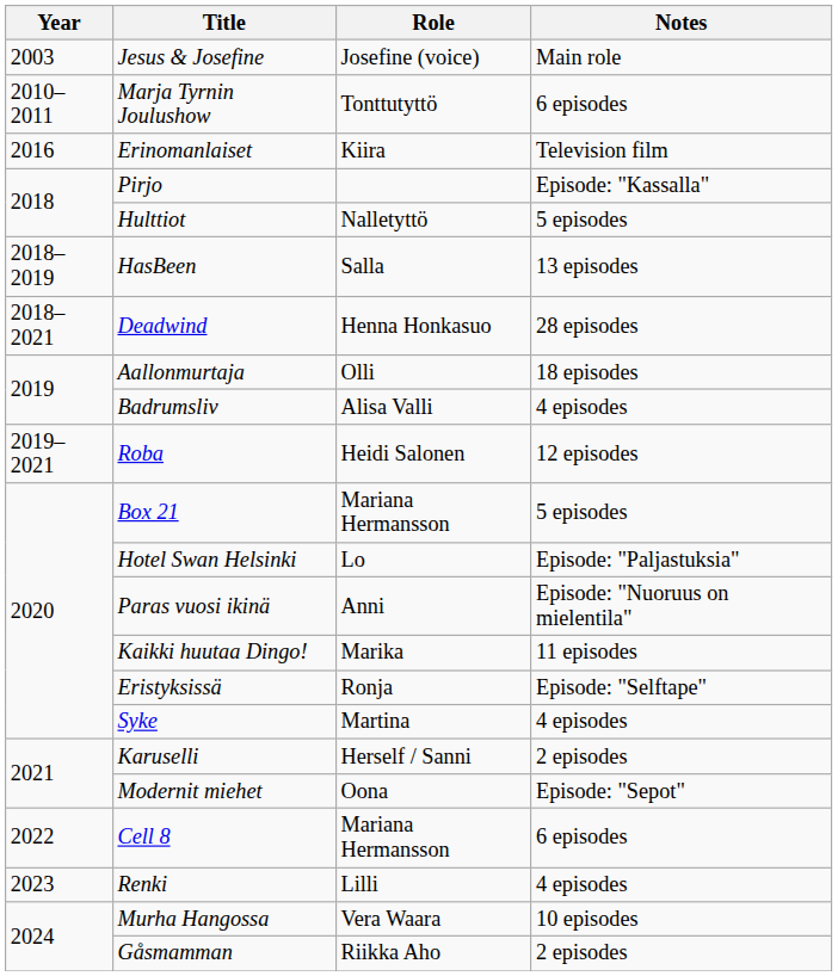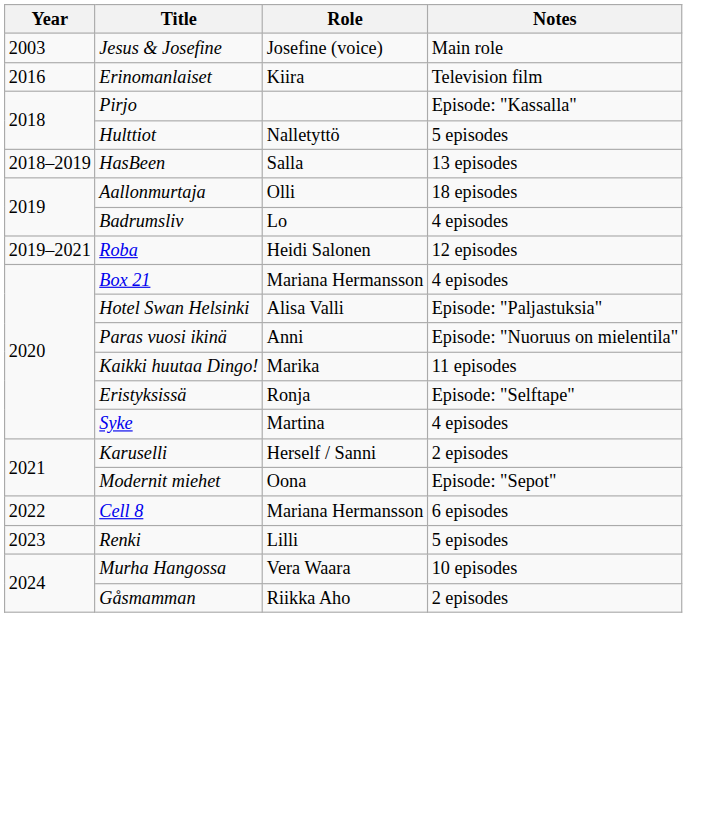- row: 2010–2011 | Marja Tyrnin Joulushow | Tonttutyttö | 6 episodes
- row: 2018–2021 | Deadwind | Henna Honkasuo | 28 episodes
Badrumsliv | Role: Alisa Valli -> Lo
Box 21 | Notes: 5 episodes -> 4 episodes
Hotel Swan Helsinki | Role: Lo -> Alisa Valli
Renki | Notes: 4 episodes -> 5 episodes
